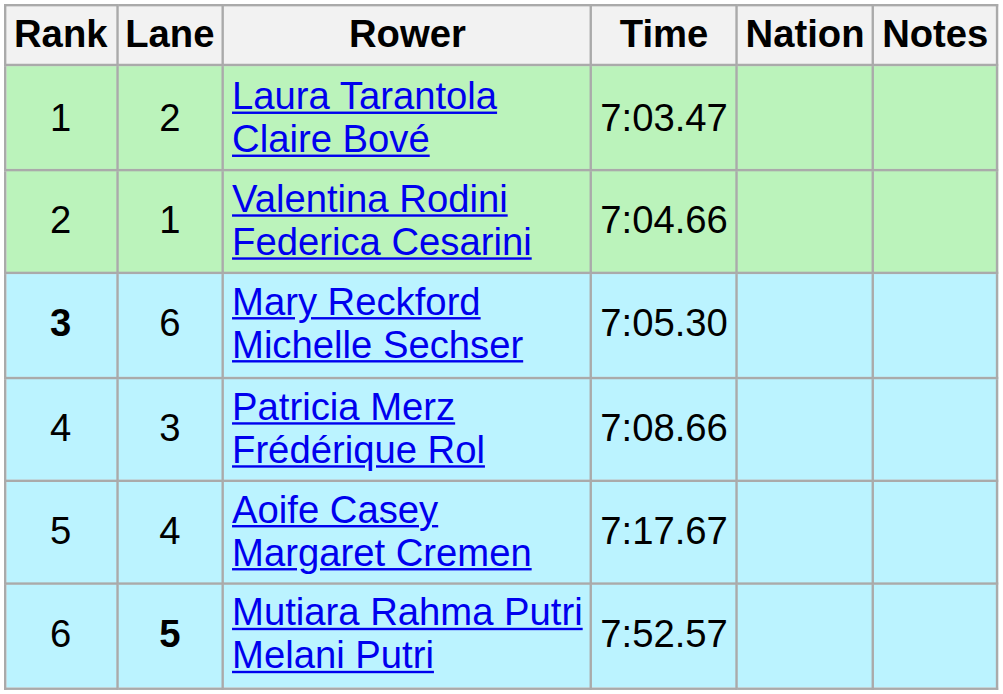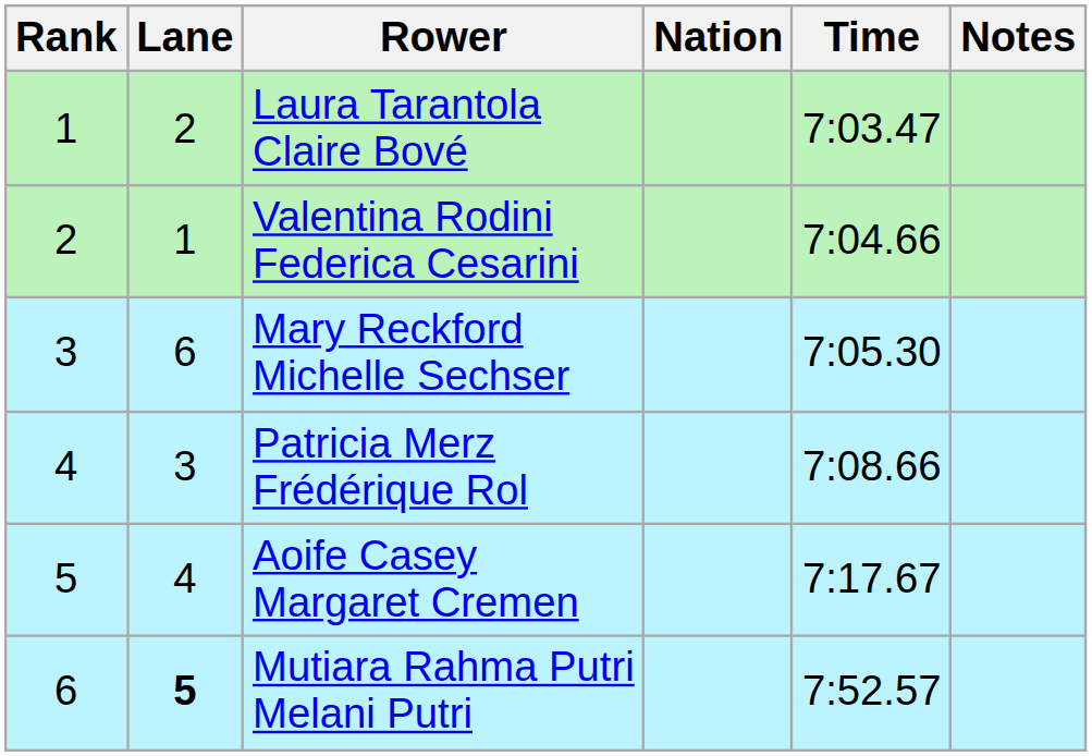columns swapped: Nation <-> Time
Mary Reckford Michelle Sechser | Rank: bold -> normal
